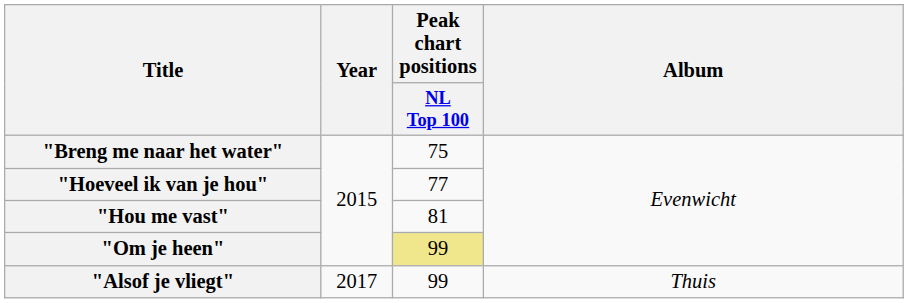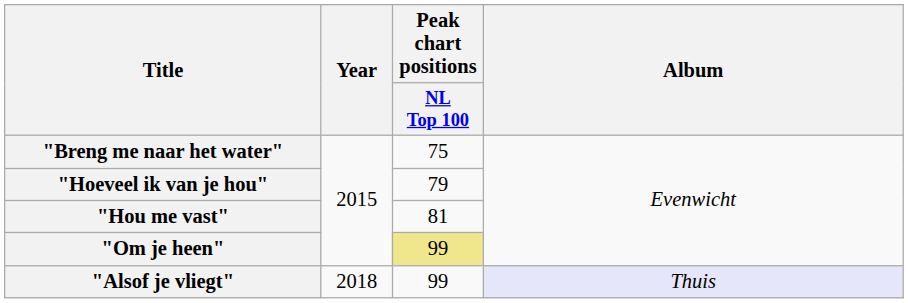"Hoeveel ik van je hou" | Peak chart positions / NL Top 100: 77 -> 79
"Alsof je vliegt" | Year: 2017 -> 2018
"Alsof je vliegt" | Album: no background -> lavender background
